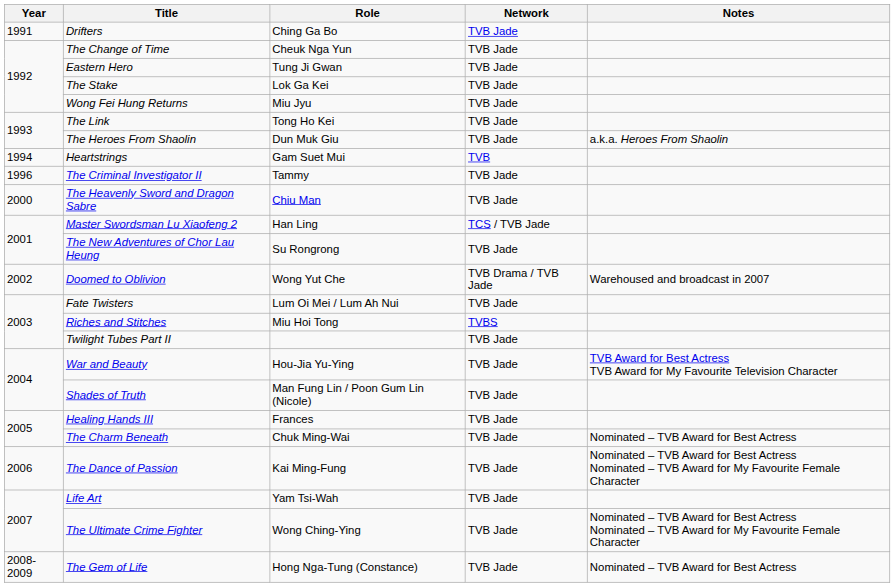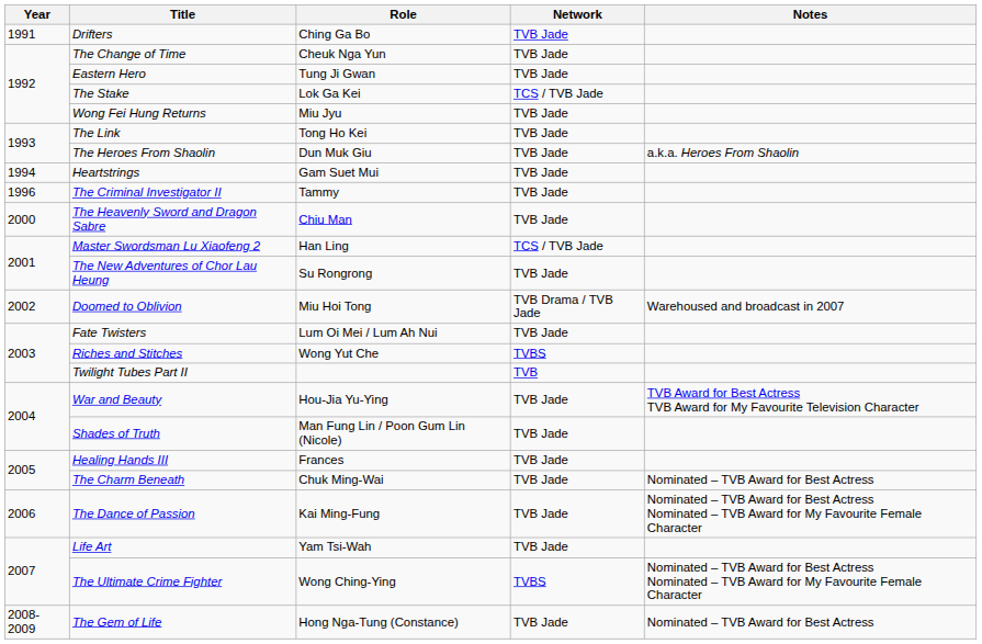The Stake | Network: TVB Jade -> TCS / TVB Jade
Heartstrings | Network: TVB -> TVB Jade
Doomed to Oblivion | Role: Wong Yut Che -> Miu Hoi Tong
Riches and Stitches | Role: Miu Hoi Tong -> Wong Yut Che
Twilight Tubes Part II | Network: TVB Jade -> TVB
The Ultimate Crime Fighter | Network: TVB Jade -> TVBS
